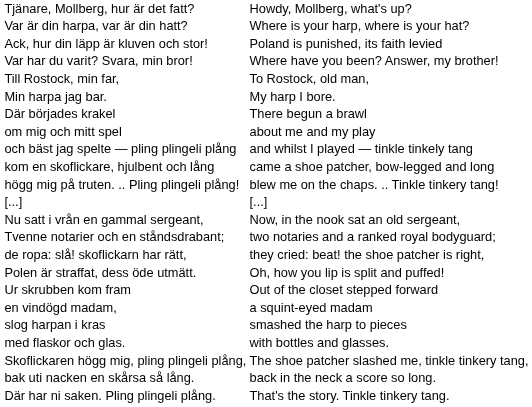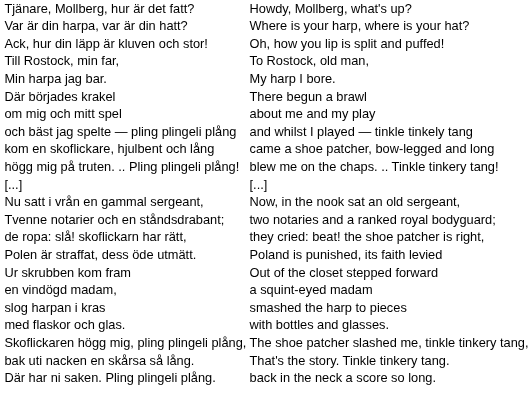Ack, hur din läpp är kluven och stor! | column 2: Poland is punished, its faith levied -> Oh, how you lip is split and puffed!
- row: Var har du varit? Svara, min bror! | Where have you been? Answer, my brother!
Polen är straffat, dess öde utmätt. | column 2: Oh, how you lip is split and puffed! -> Poland is punished, its faith levied
bak uti nacken en skårsa så lång. | column 2: back in the neck a score so long. -> That's the story. Tinkle tinkery tang.
Där har ni saken. Pling plingeli plång. | column 2: That's the story. Tinkle tinkery tang. -> back in the neck a score so long.
